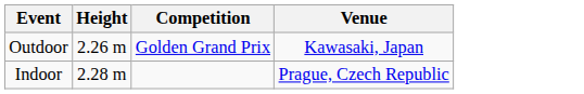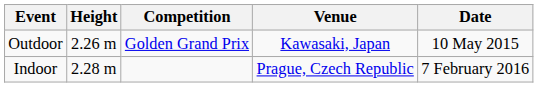+ column: Date | 10 May 2015 | 7 February 2016
